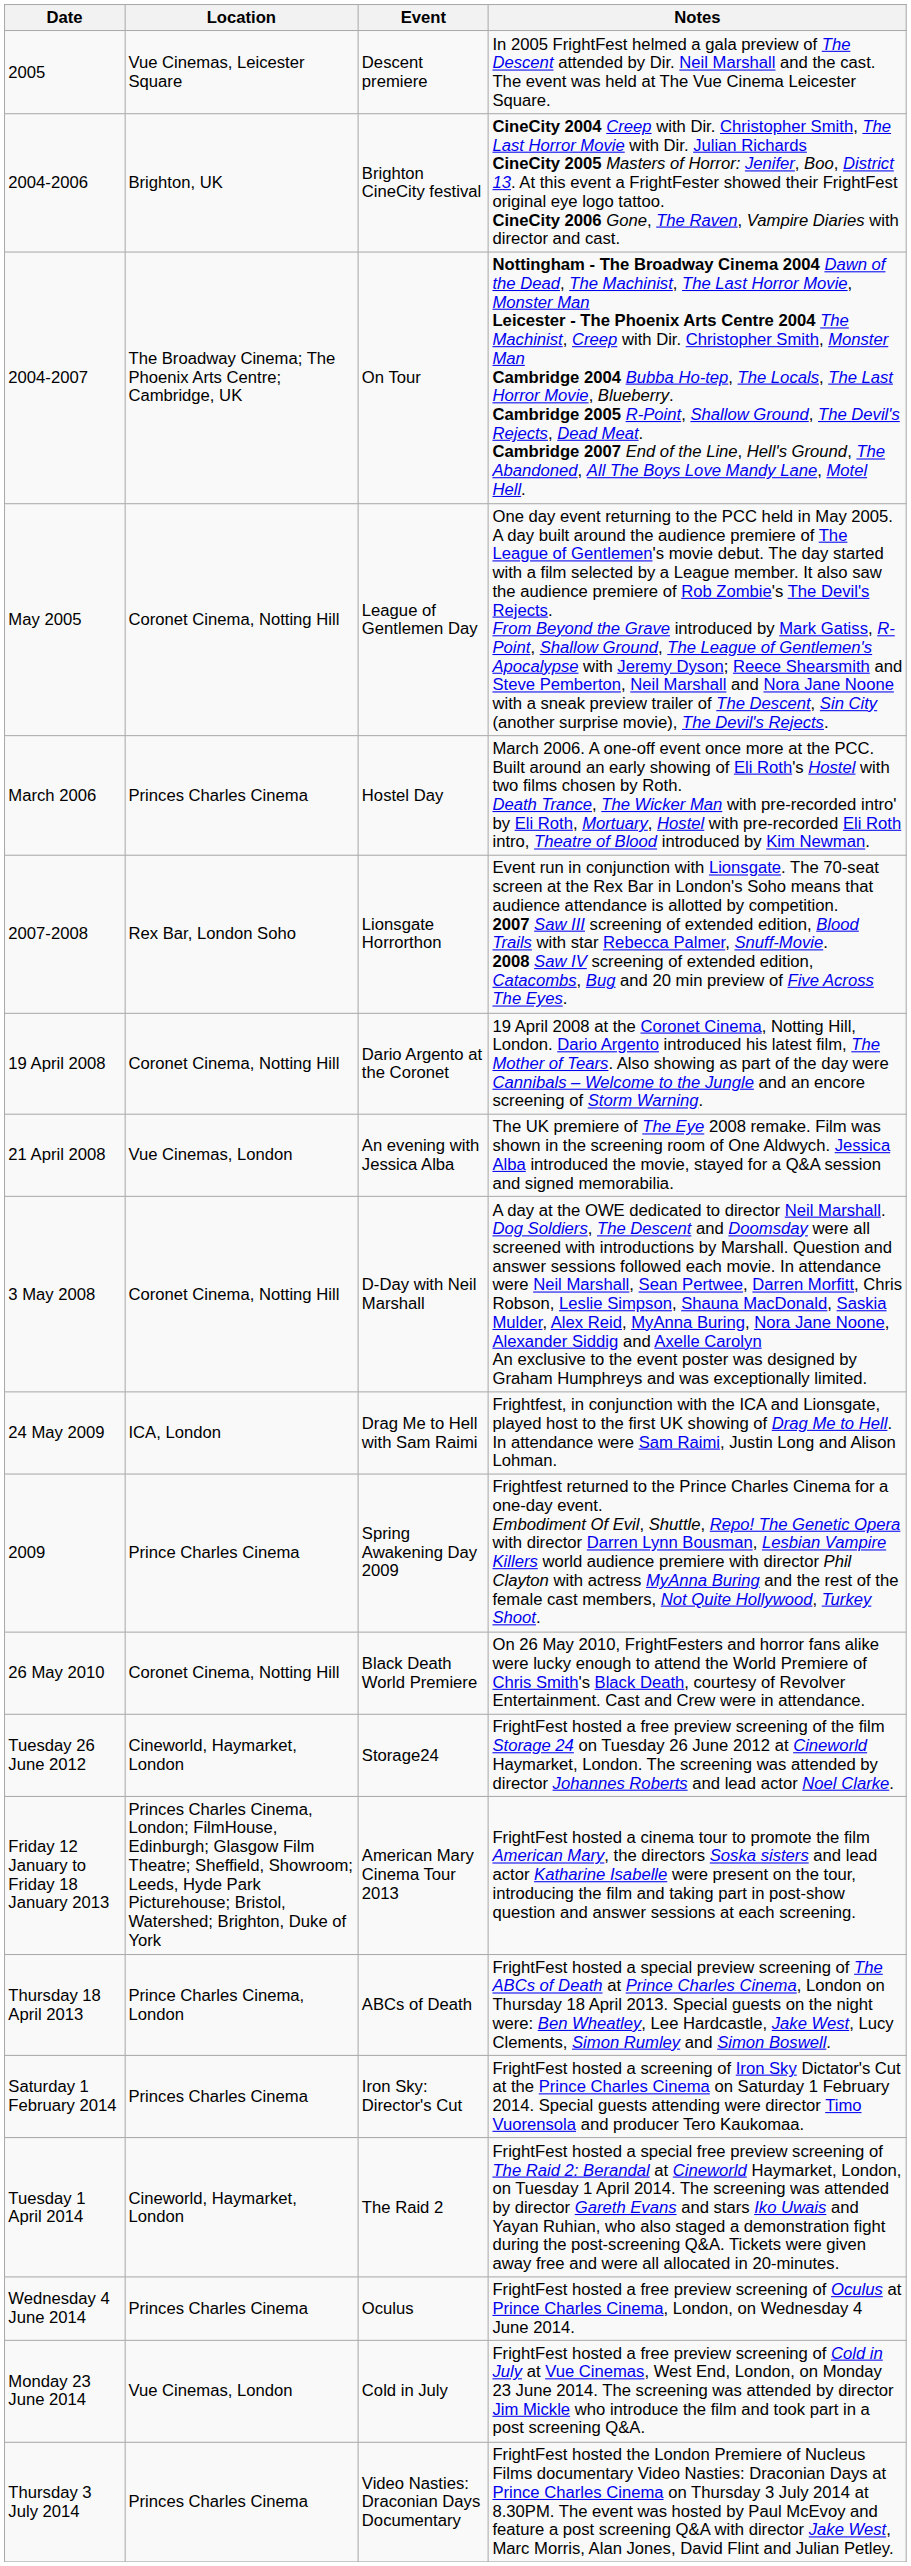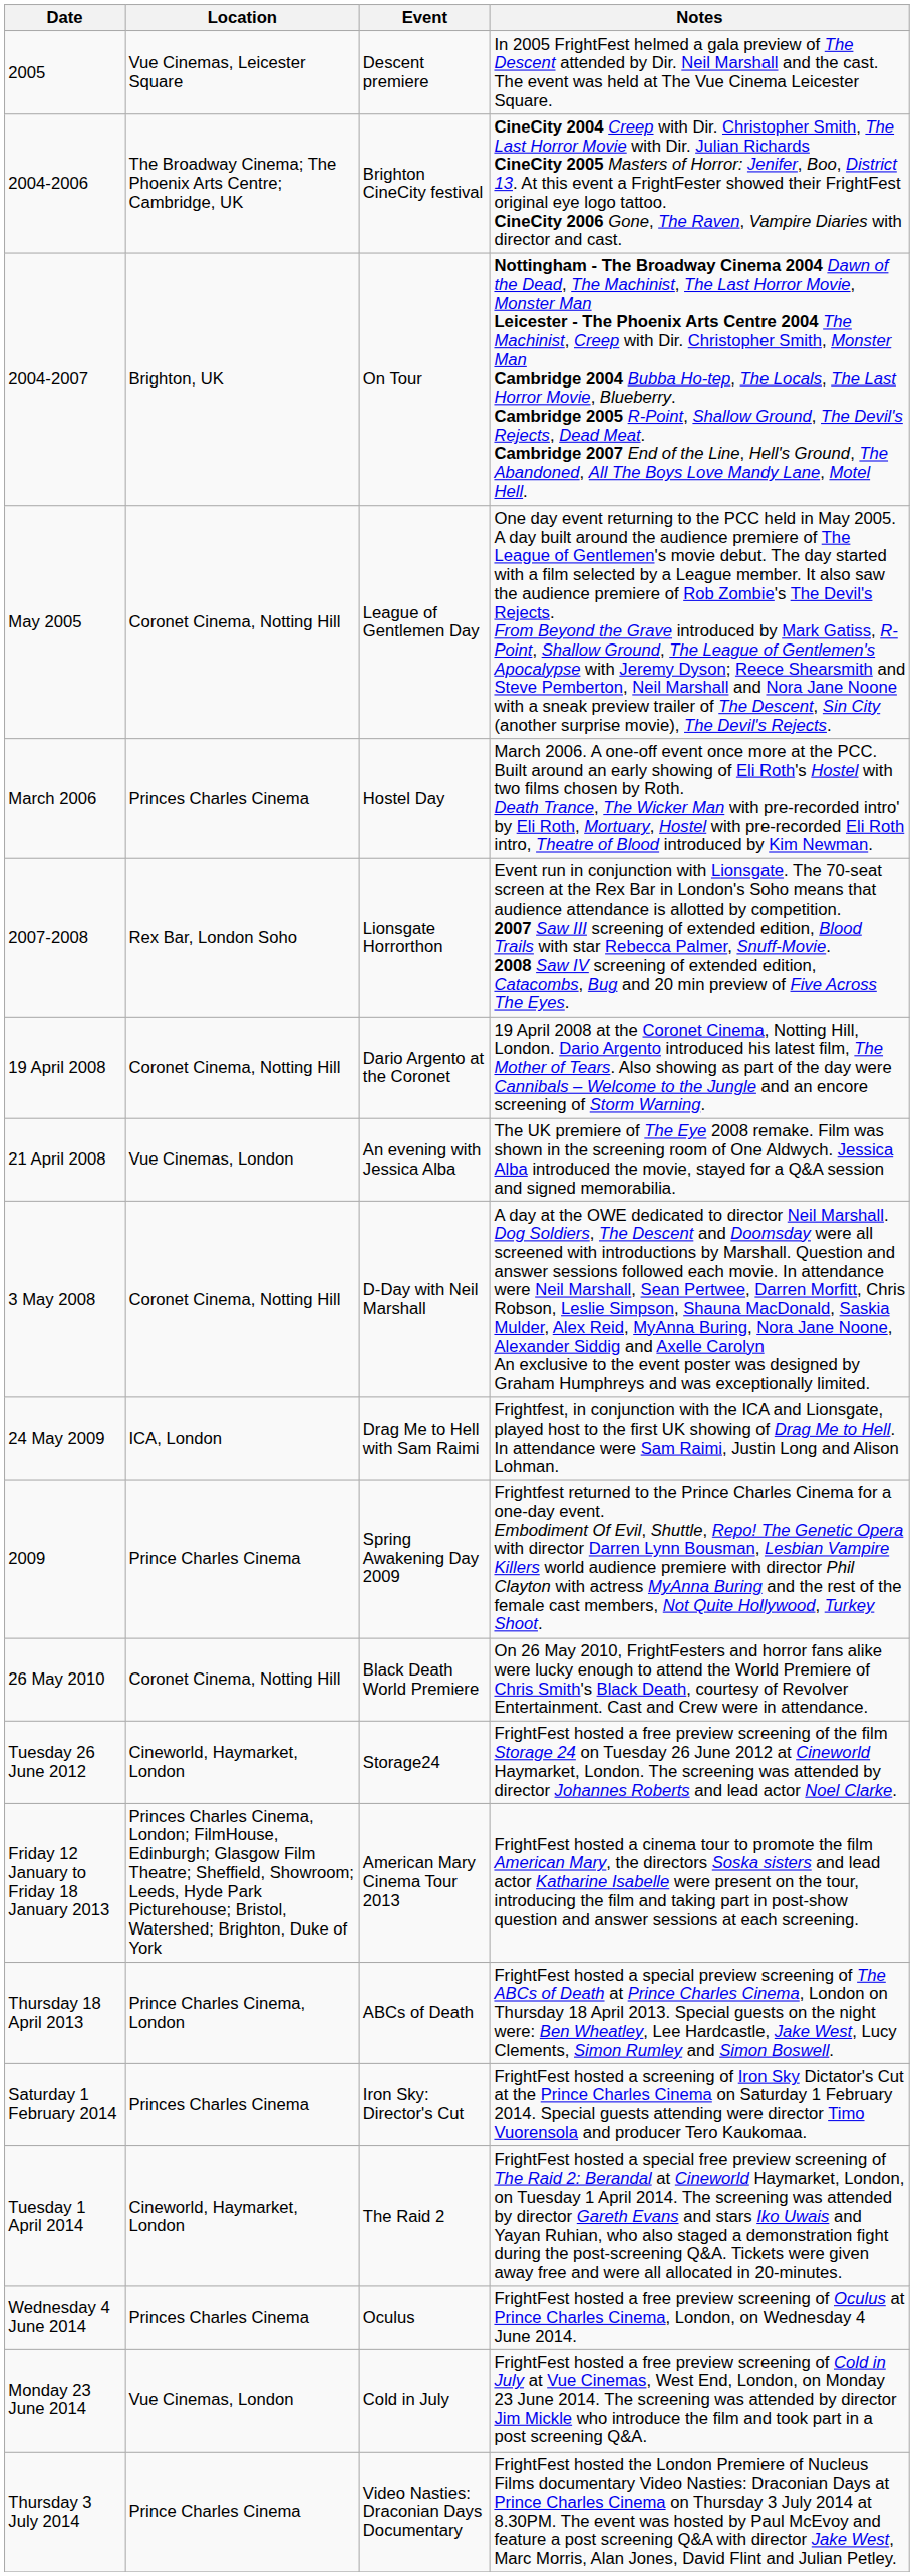2004-2006 | Location: Brighton, UK -> The Broadway Cinema; The Phoenix Arts Centre; Cambridge, UK
2004-2007 | Location: The Broadway Cinema; The Phoenix Arts Centre; Cambridge, UK -> Brighton, UK
Thursday 3 July 2014 | Location: Princes Charles Cinema -> Prince Charles Cinema
